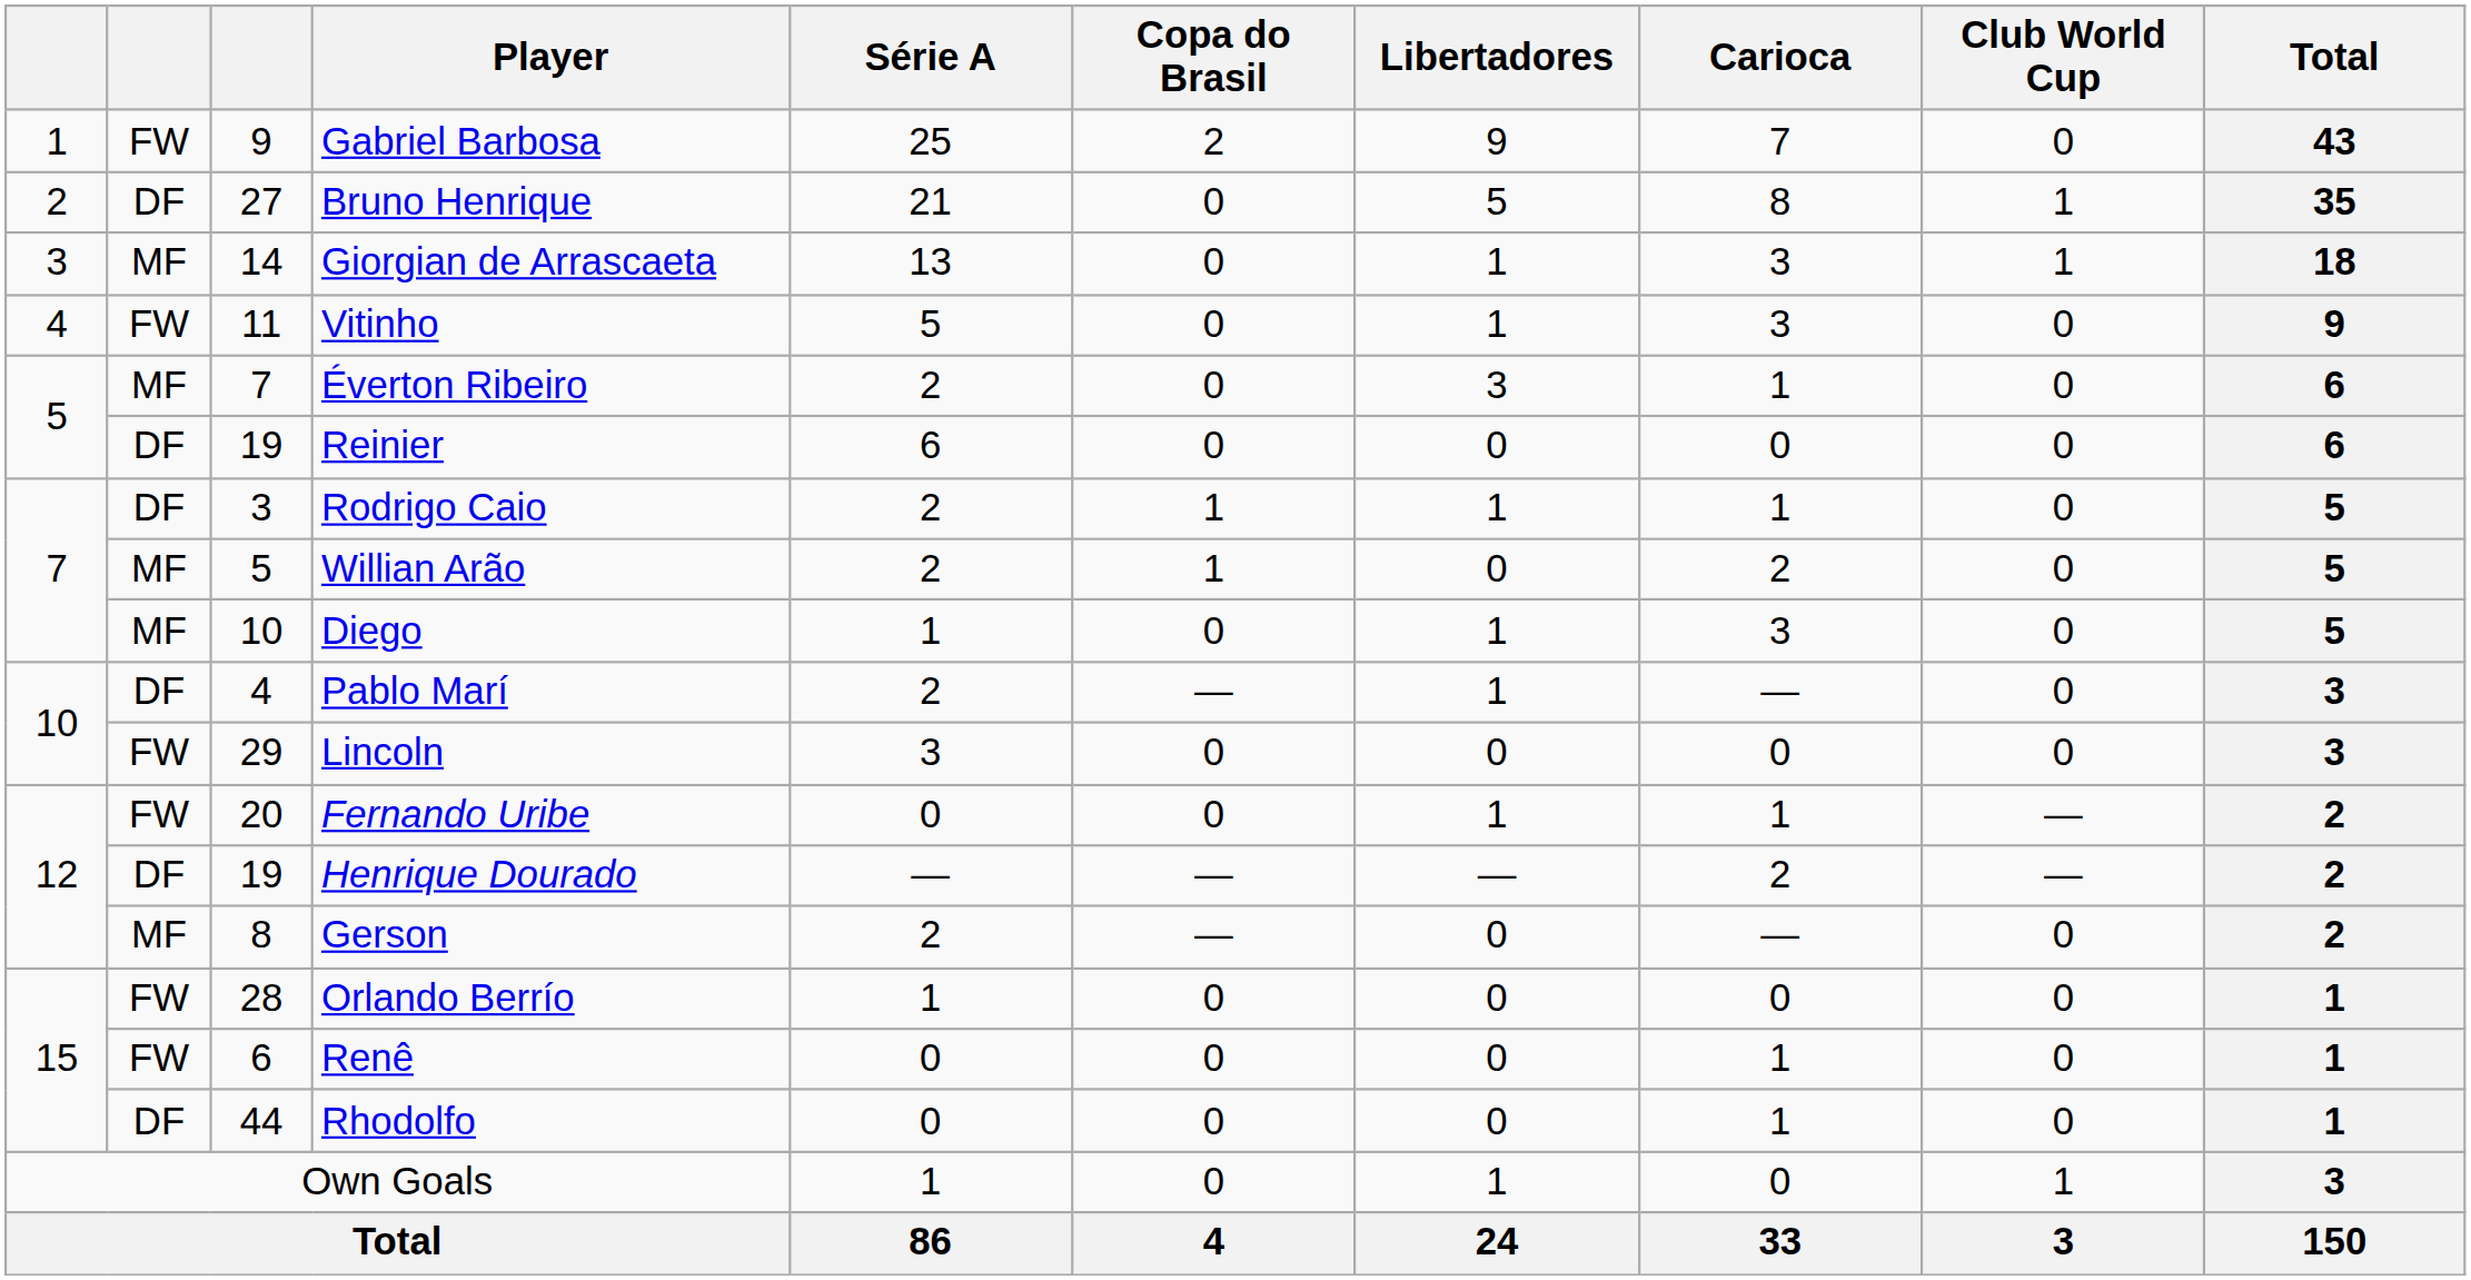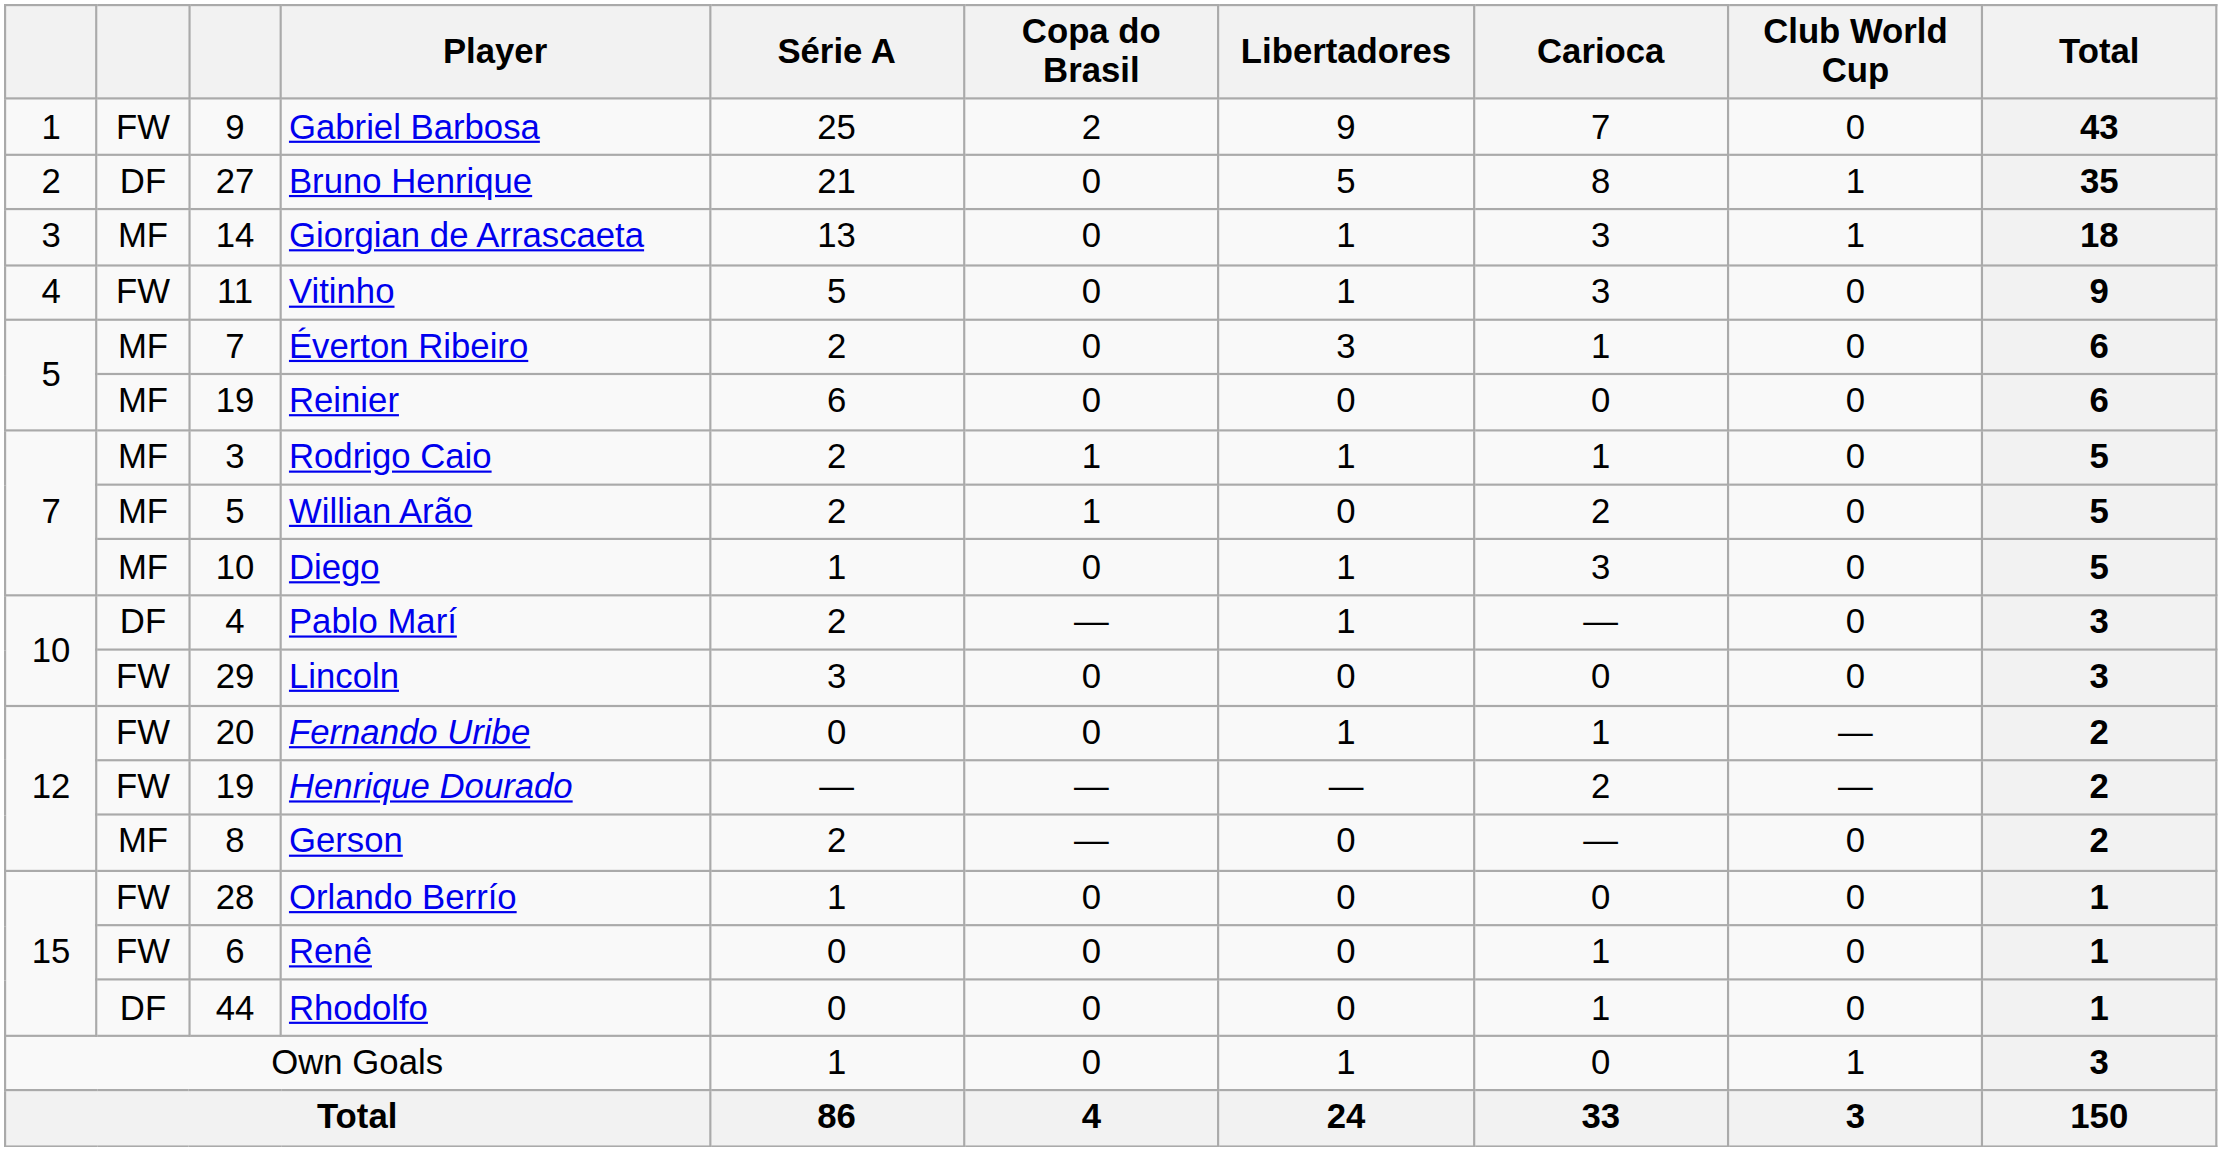Reinier | column 2: DF -> MF
Rodrigo Caio | column 2: DF -> MF
Henrique Dourado | column 2: DF -> FW
